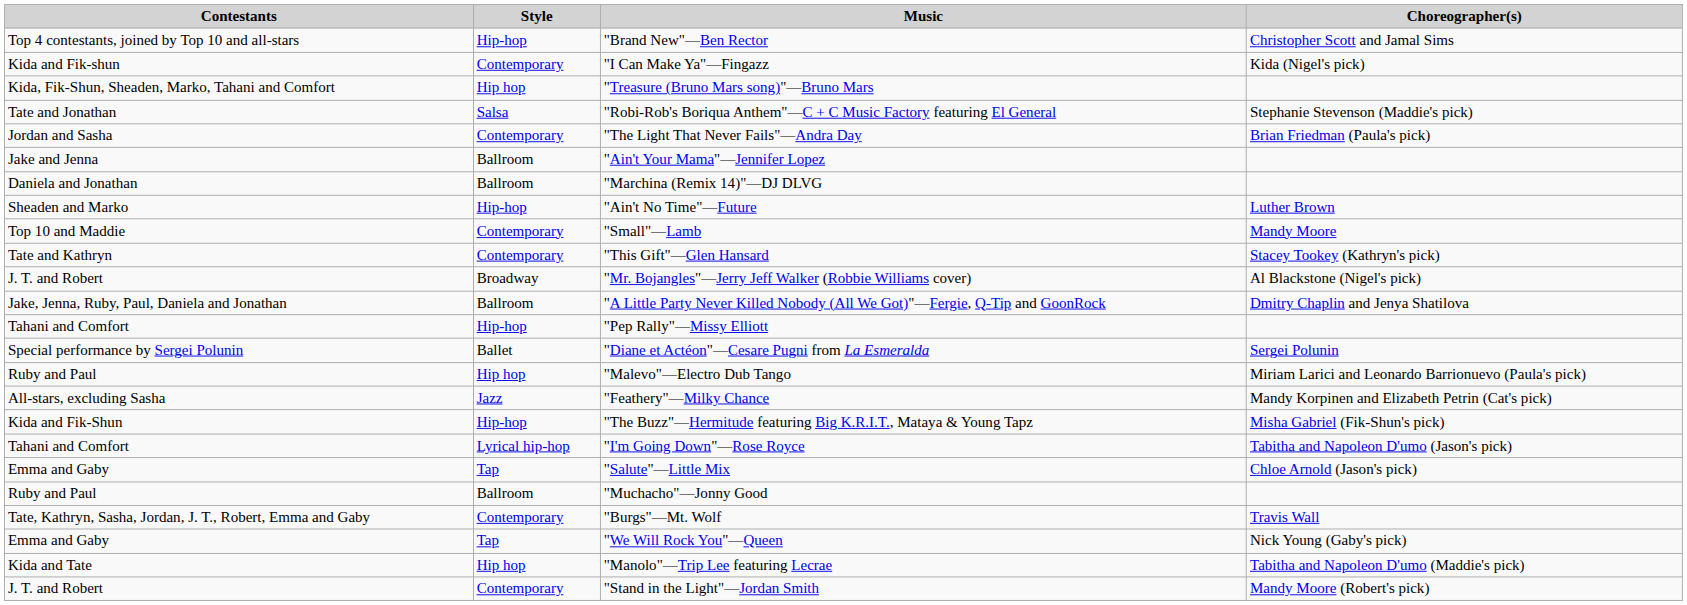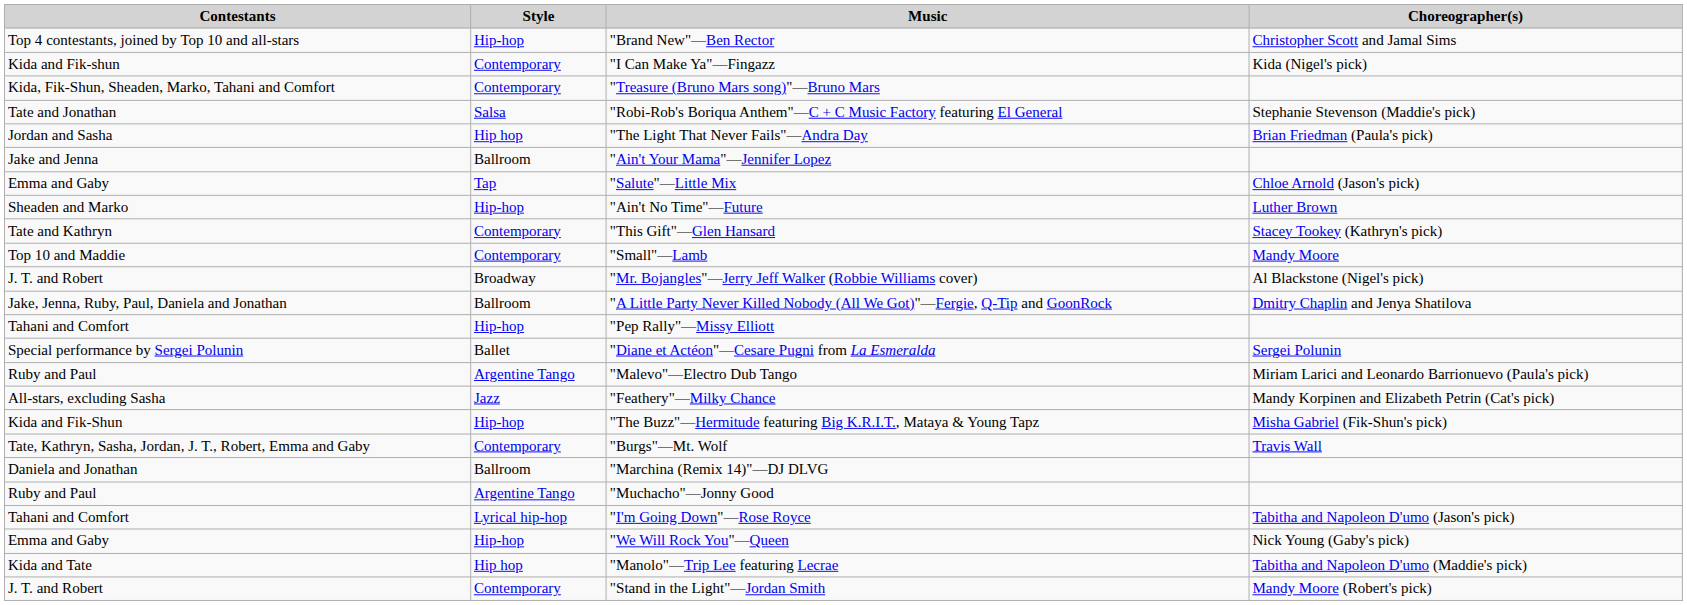"Treasure (Bruno Mars song)"—Bruno Mars | Style: Hip hop -> Contemporary
"The Light That Never Fails"—Andra Day | Style: Contemporary -> Hip hop
rows swapped: "Salute"—Little Mix <-> "Marchina (Remix 14)"—DJ DLVG
rows swapped: "This Gift"—Glen Hansard <-> "Small"—Lamb
"Malevo"—Electro Dub Tango | Style: Hip hop -> Argentine Tango
rows swapped: "Burgs"—Mt. Wolf <-> "I'm Going Down"—Rose Royce
"Muchacho"—Jonny Good | Style: Ballroom -> Argentine Tango
"We Will Rock You"—Queen | Style: Tap -> Hip-hop
